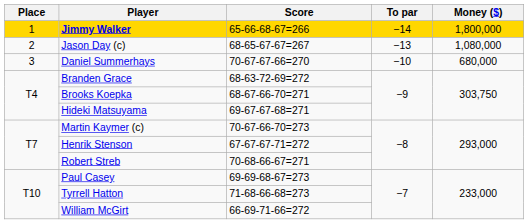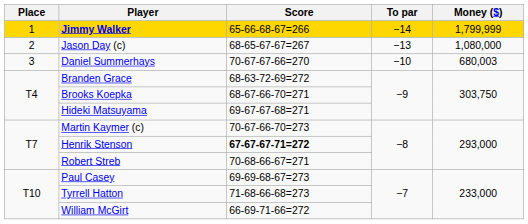Jimmy Walker | Money ($): 1,800,000 -> 1,799,999
Daniel Summerhays | Money ($): 680,000 -> 680,003
Henrik Stenson | Score: normal -> bold
